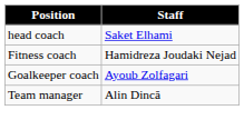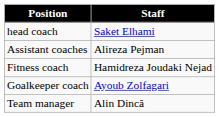+ row: Assistant coaches | Alireza Pejman
